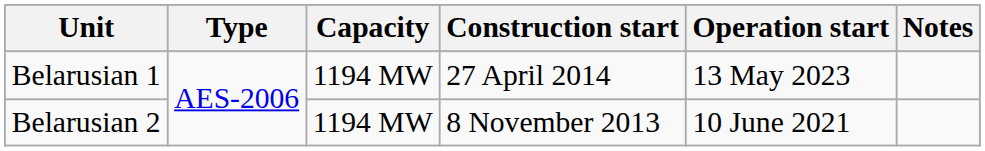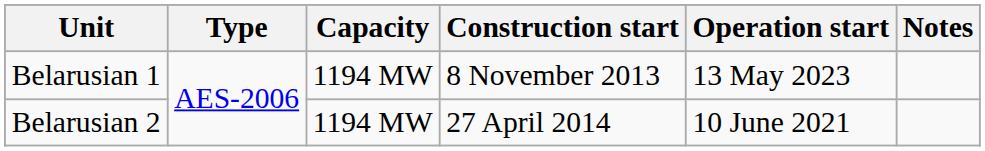Belarusian 1 | Construction start: 27 April 2014 -> 8 November 2013
Belarusian 2 | Construction start: 8 November 2013 -> 27 April 2014
